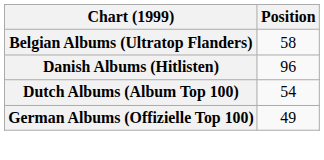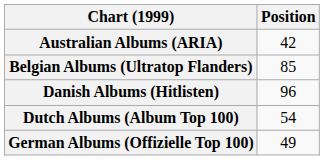+ row: Australian Albums (ARIA) | 42
Belgian Albums (Ultratop Flanders) | Position: 58 -> 85
